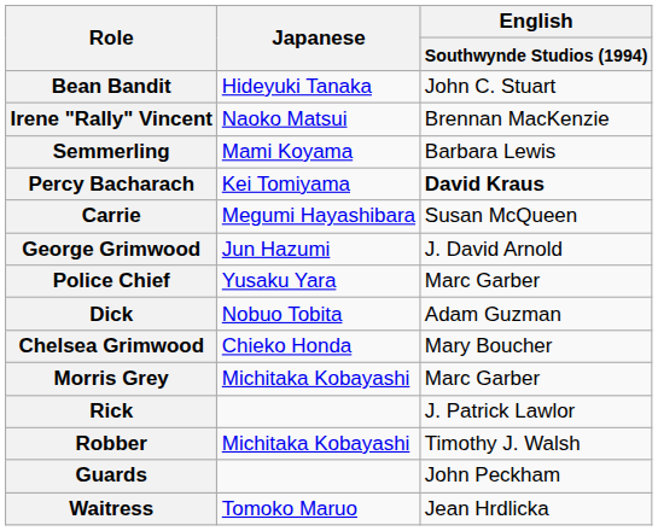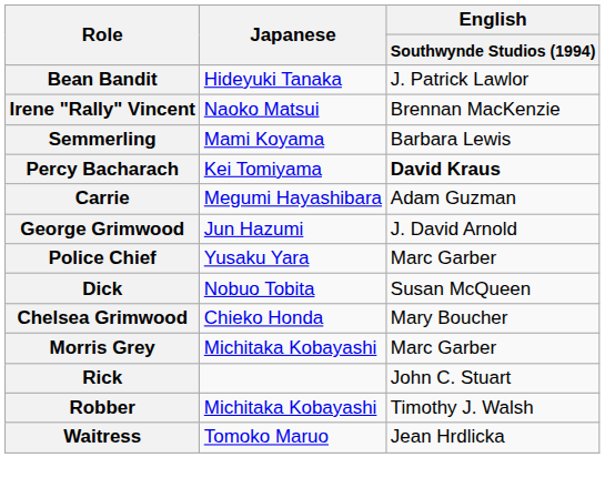Bean Bandit | English / Southwynde Studios (1994): John C. Stuart -> J. Patrick Lawlor
Carrie | English / Southwynde Studios (1994): Susan McQueen -> Adam Guzman
Dick | English / Southwynde Studios (1994): Adam Guzman -> Susan McQueen
Rick | English / Southwynde Studios (1994): J. Patrick Lawlor -> John C. Stuart
- row: Guards | John Peckham
